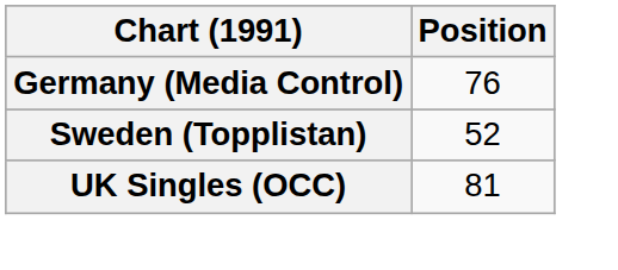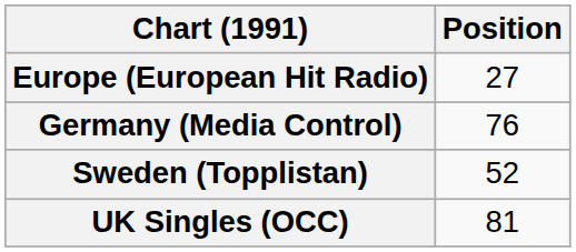+ row: Europe (European Hit Radio) | 27
